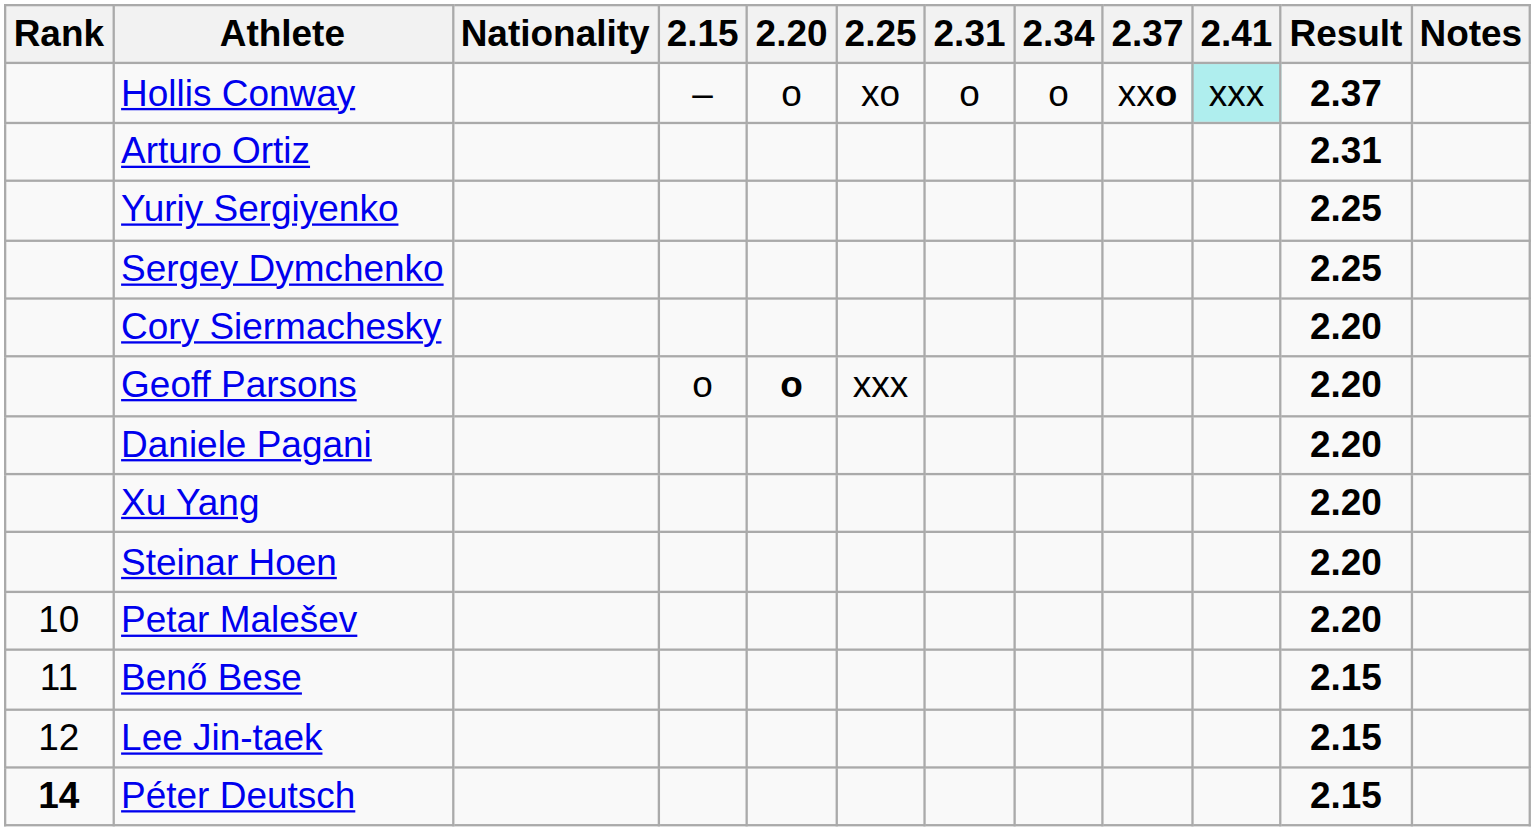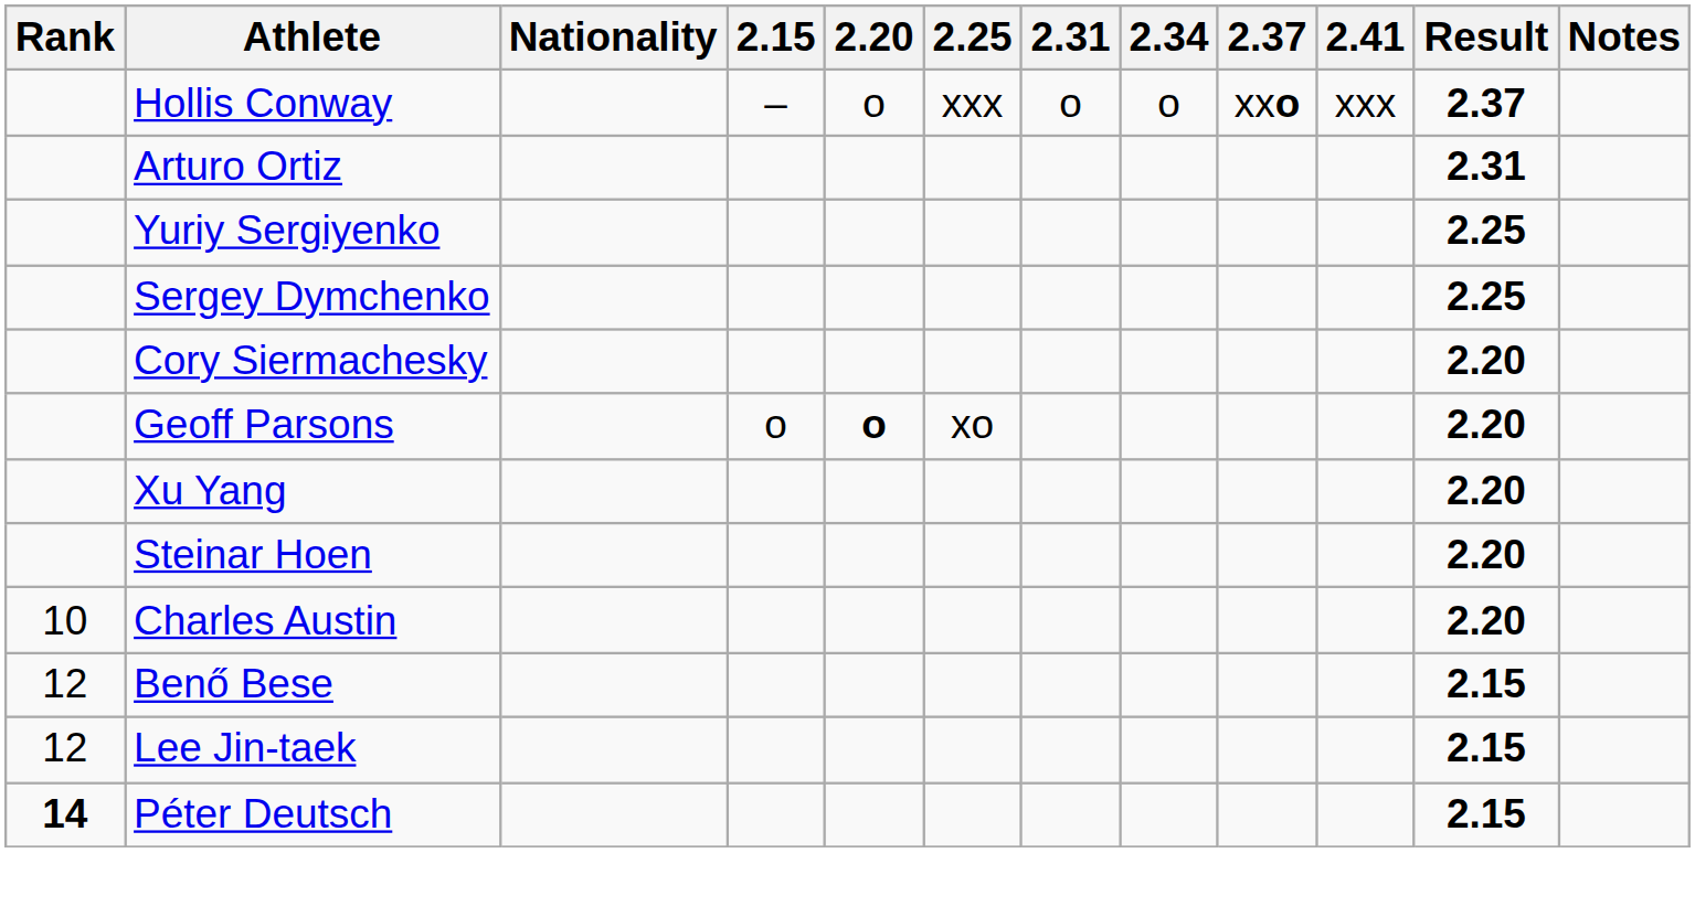Hollis Conway | 2.25: xo -> xxx
Hollis Conway | 2.41: paleturquoise background -> no background
Geoff Parsons | 2.25: xxx -> xo
- row: Daniele Pagani | 2.20
+ row: 10 | Charles Austin | 2.20
- row: 10 | Petar Malešev | 2.20
Benő Bese | Rank: 11 -> 12
